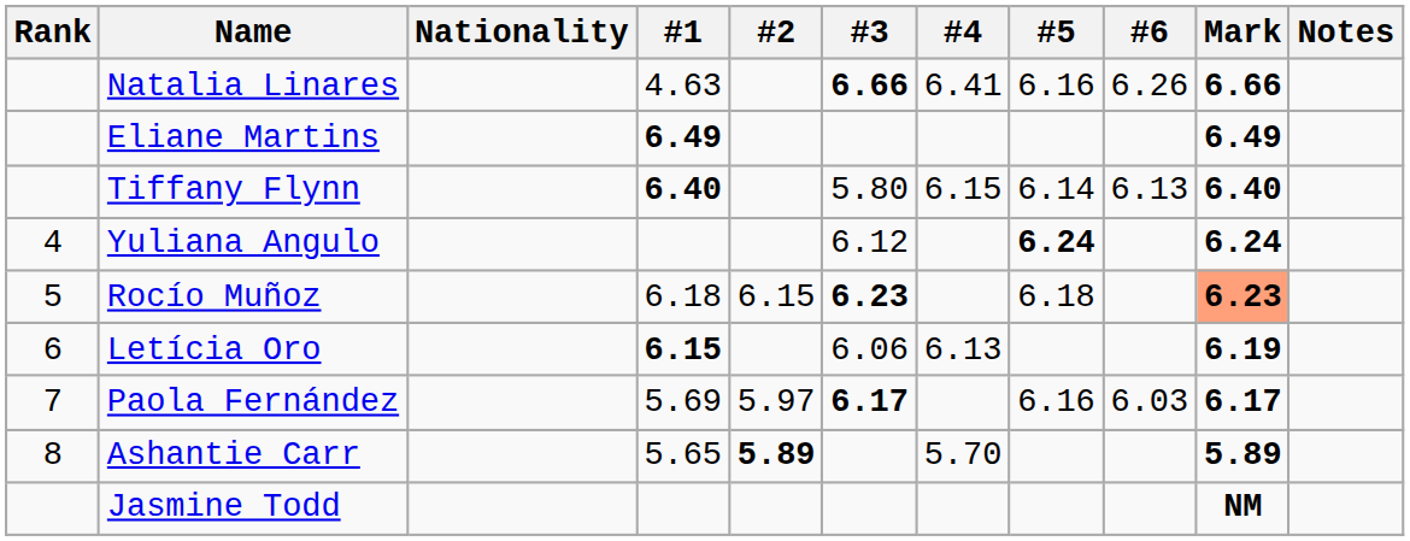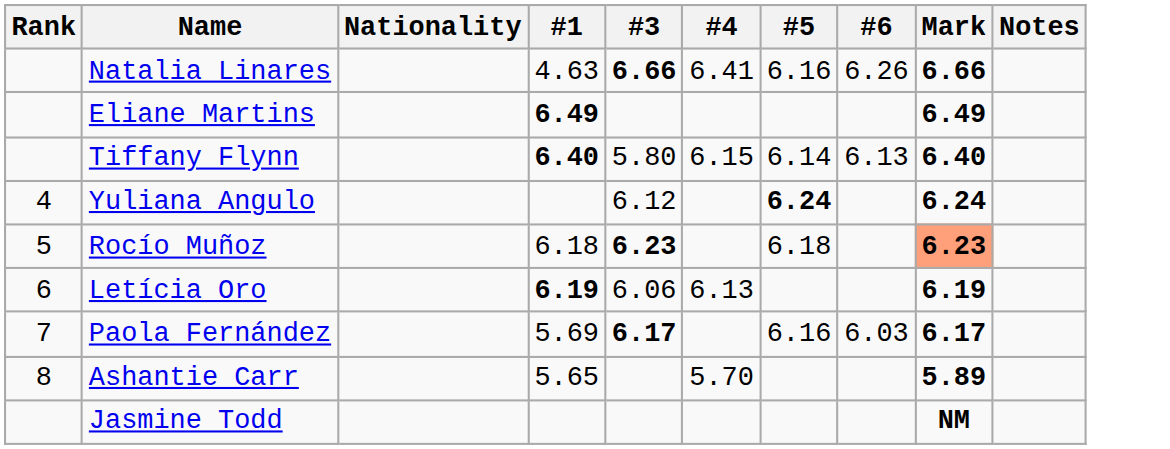- column: #2 | 6.15 | 5.97 | 5.89
Letícia Oro | #1: 6.15 -> 6.19
